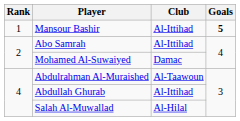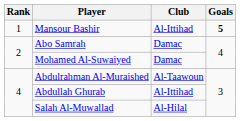Abo Samrah | Club: Al-Ittihad -> Damac
